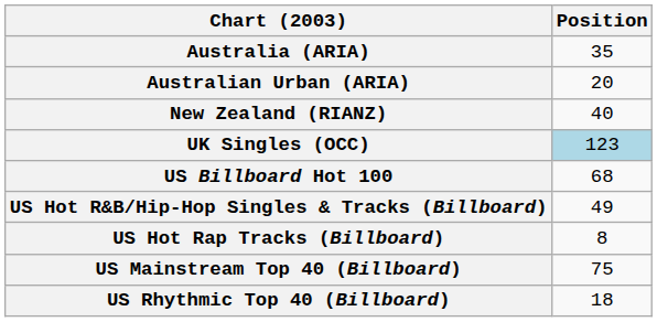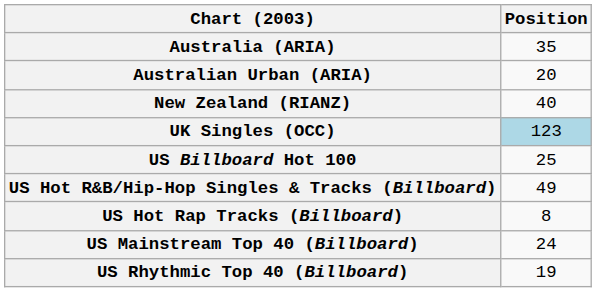US Billboard Hot 100 | Position: 68 -> 25
US Mainstream Top 40 (Billboard) | Position: 75 -> 24
US Rhythmic Top 40 (Billboard) | Position: 18 -> 19
